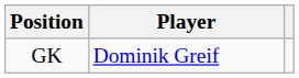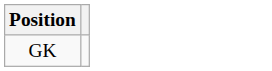- column: Player | Dominik Greif
